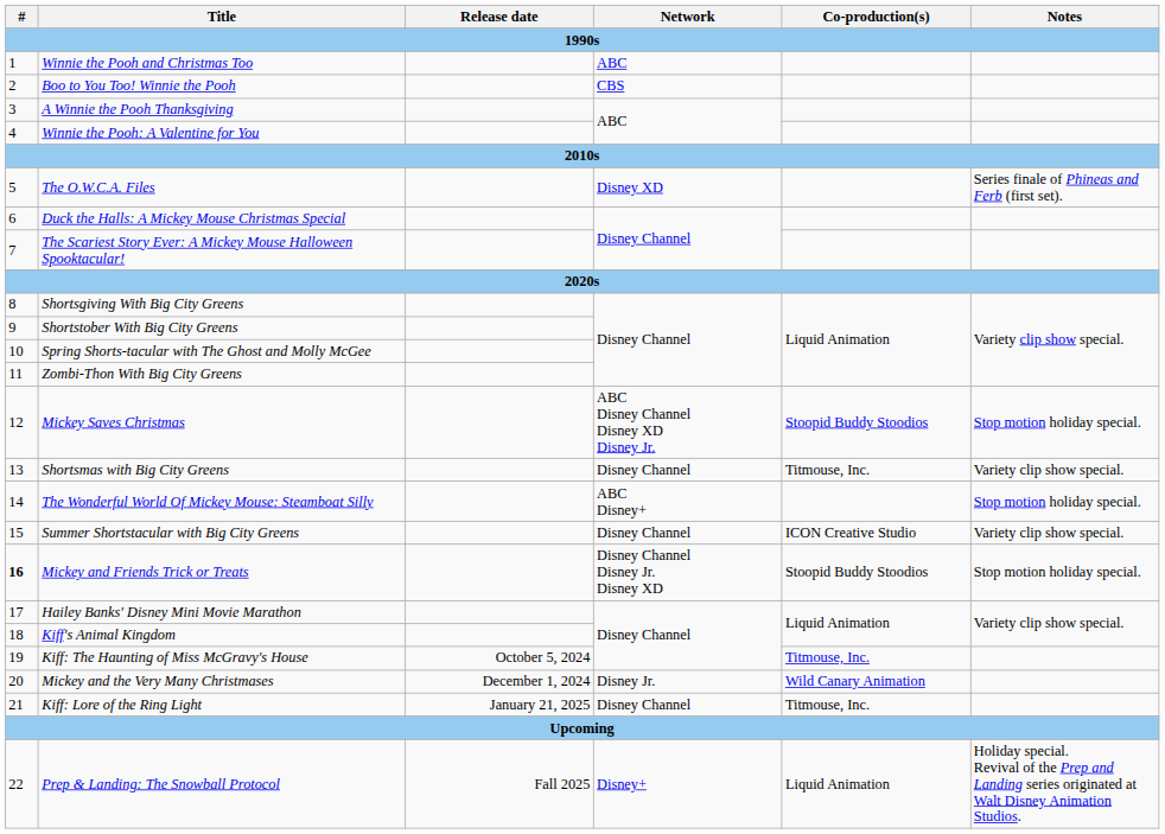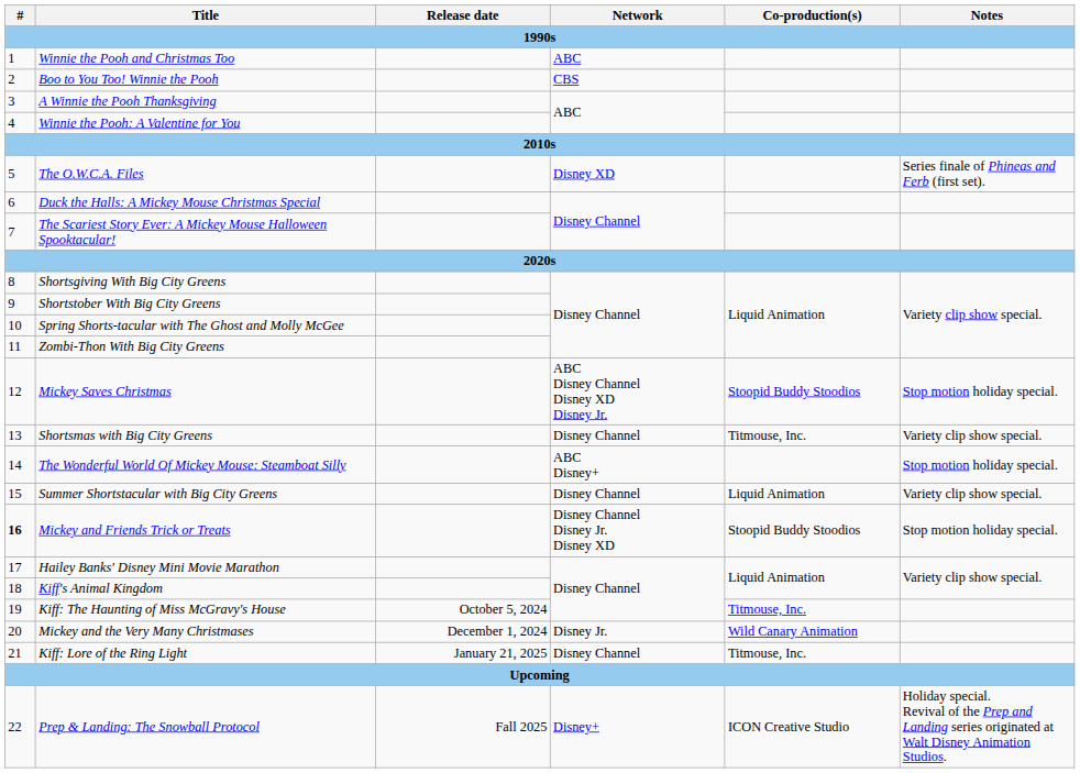Summer Shortstacular with Big City Greens | Co-production(s): ICON Creative Studio -> Liquid Animation
Prep & Landing: The Snowball Protocol | Co-production(s): Liquid Animation -> ICON Creative Studio
